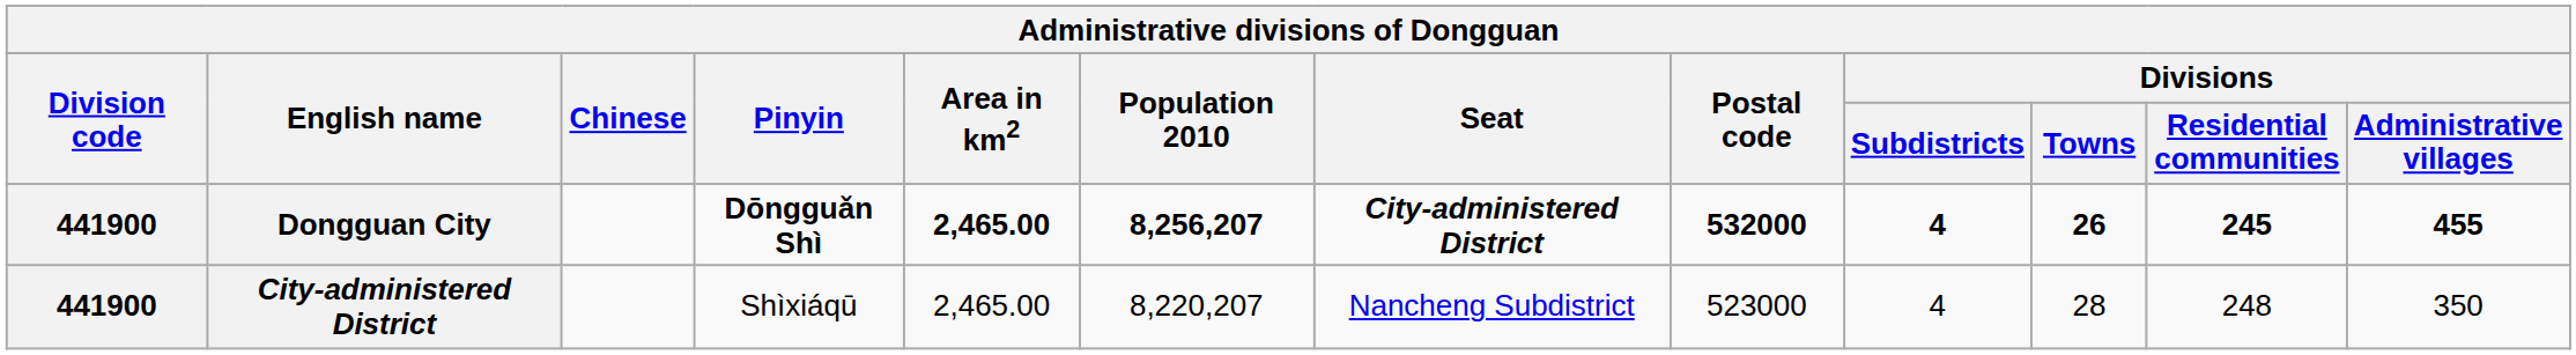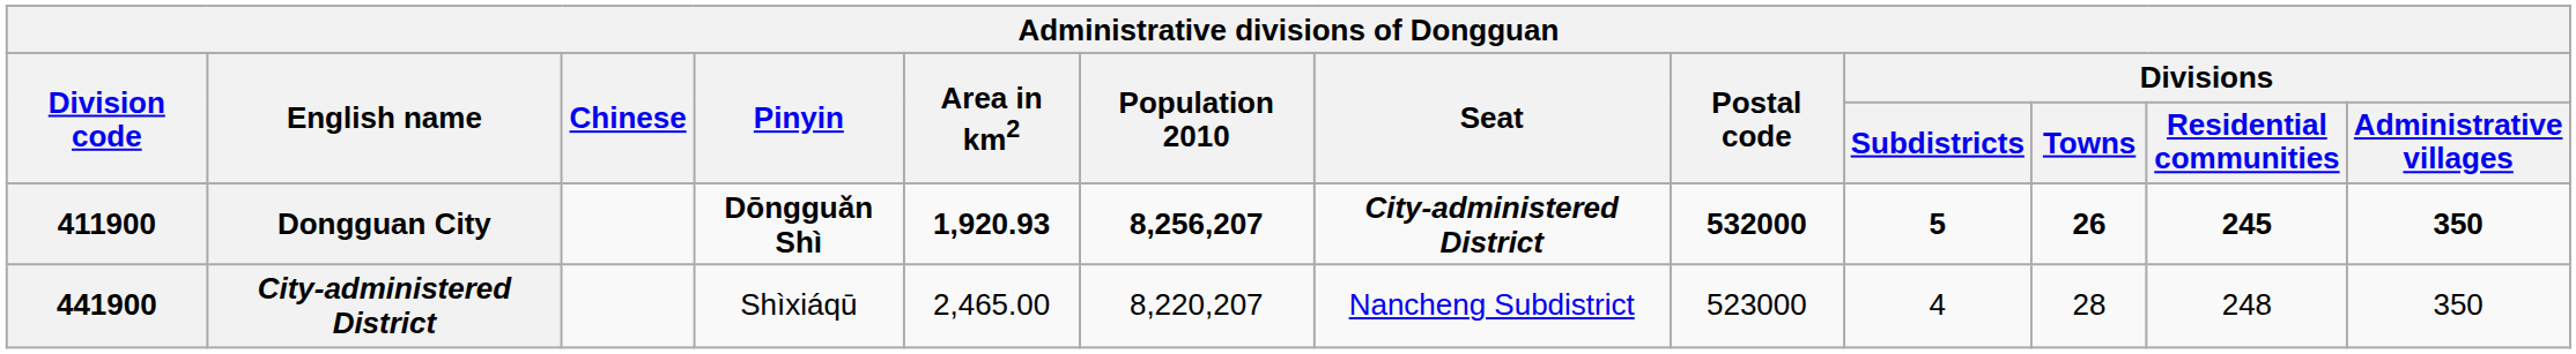Dongguan City | Administrative divisions of Dongguan / Division code: 441900 -> 411900
Dongguan City | Administrative divisions of Dongguan / Area in km2: 2,465.00 -> 1,920.93
Dongguan City | column 9: 4 -> 5
Dongguan City | column 12: 455 -> 350
